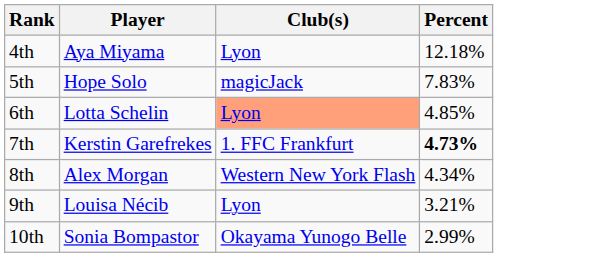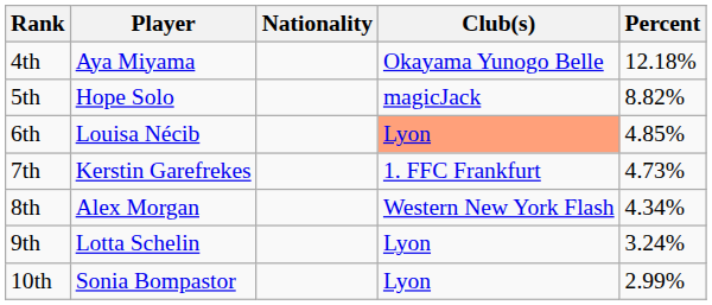+ column: Nationality
4th | Club(s): Lyon -> Okayama Yunogo Belle
5th | Percent: 7.83% -> 8.82%
6th | Player: Lotta Schelin -> Louisa Nécib
7th | Percent: bold -> normal
9th | Player: Louisa Nécib -> Lotta Schelin
9th | Percent: 3.21% -> 3.24%
10th | Club(s): Okayama Yunogo Belle -> Lyon
